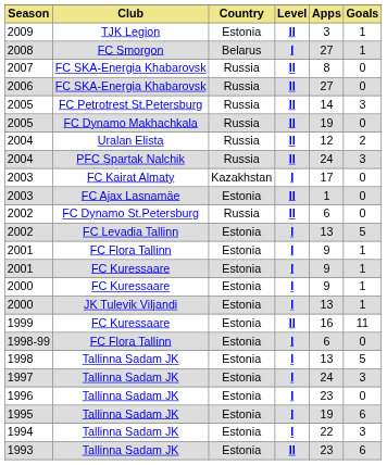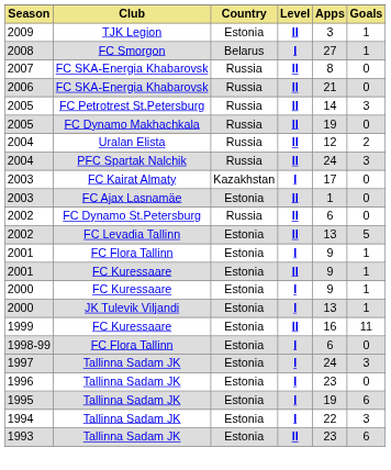2006 | Apps: 27 -> 21
2002 / FC Levadia Tallinn | Level: I -> II
2001 / FC Kuressaare | Level: I -> II
- row: 1998 | Tallinna Sadam JK | Estonia | I | 13 | 5
